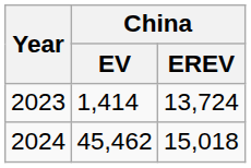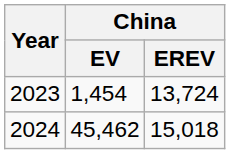2023 | China / EV: 1,414 -> 1,454
